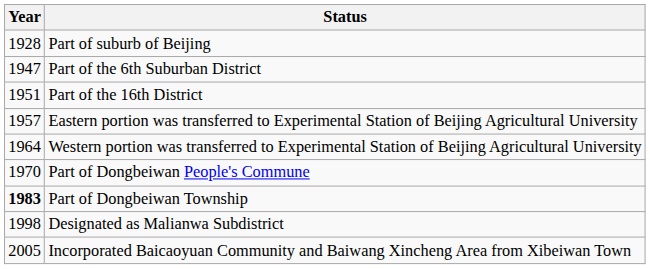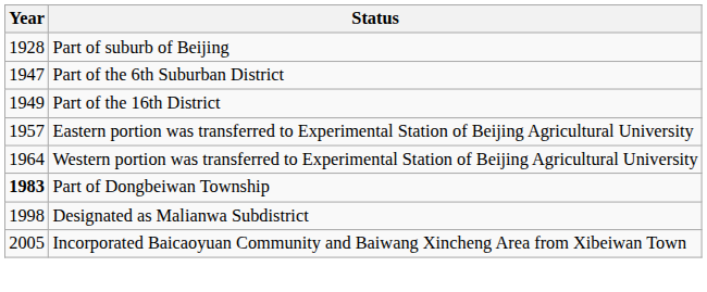Part of the 16th District | Year: 1951 -> 1949
- row: 1970 | Part of Dongbeiwan People's Commune
